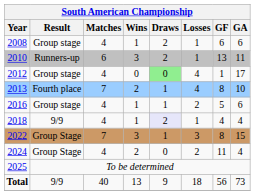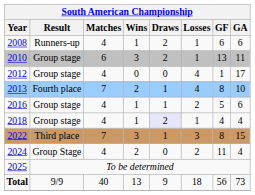2008 | Result: Group stage -> Runners-up
2010 | Result: Runners-up -> Group stage
2012 | Draws: lightgreen background -> no background
2018 | Result: 9/9 -> Group stage
2022 | Result: Group Stage -> Third place
